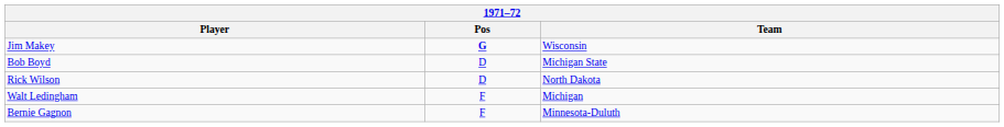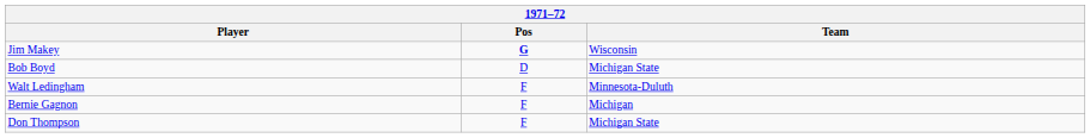- row: Rick Wilson | D | North Dakota
Walt Ledingham | Team: Michigan -> Minnesota-Duluth
Bernie Gagnon | Team: Minnesota-Duluth -> Michigan
+ row: Don Thompson | F | Michigan State
